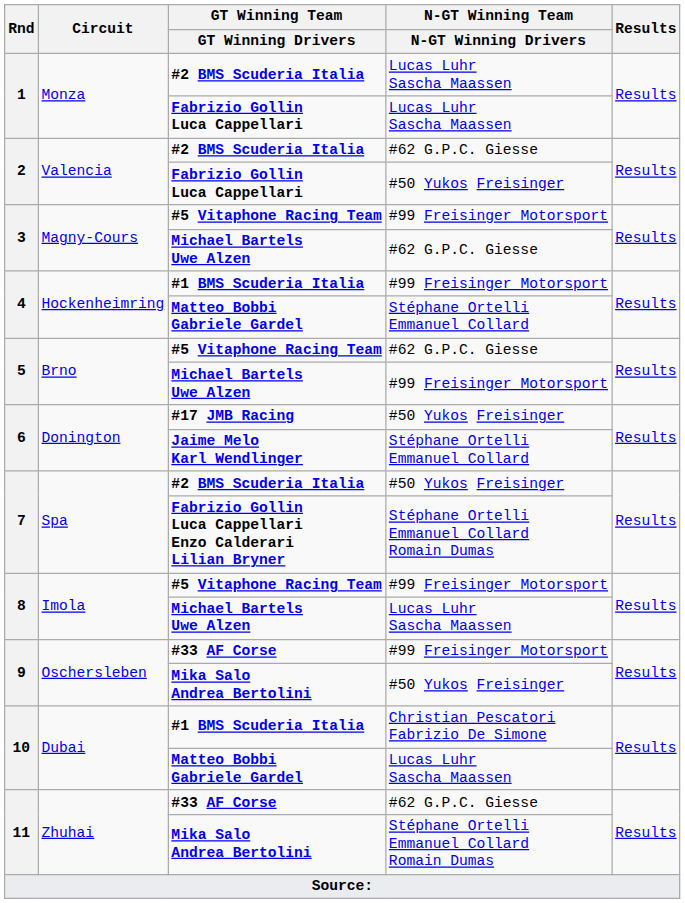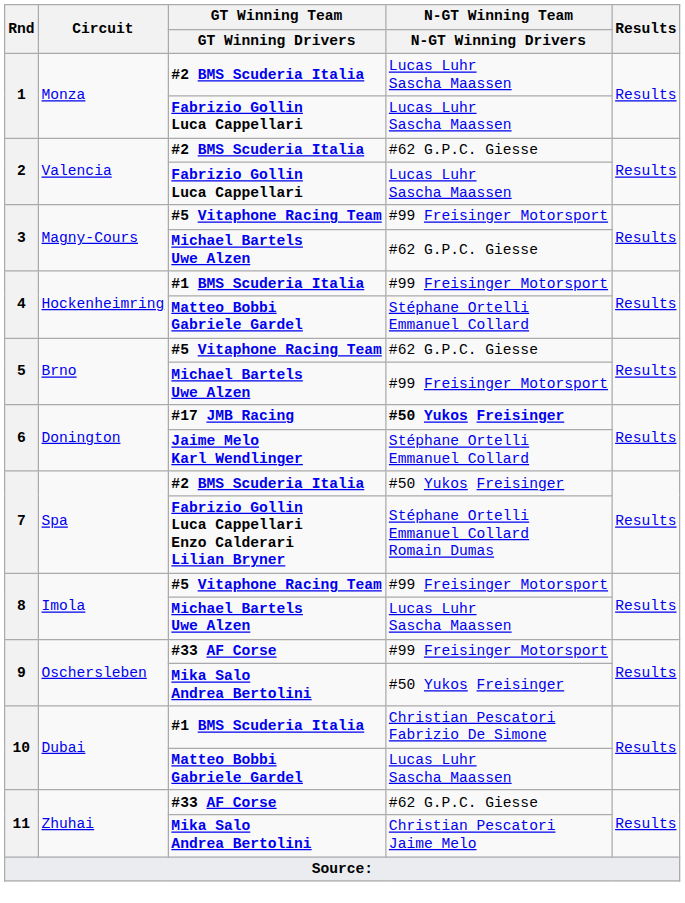2 / Fabrizio Gollin Luca Cappellari | N-GT Winning Team / N-GT Winning Drivers: #50 Yukos Freisinger -> Lucas Luhr Sascha Maassen
6 / #17 JMB Racing | N-GT Winning Team / N-GT Winning Drivers: normal -> bold
11 / Mika Salo Andrea Bertolini | N-GT Winning Team / N-GT Winning Drivers: Stéphane Ortelli Emmanuel Collard Romain Dumas -> Christian Pescatori Jaime Melo
